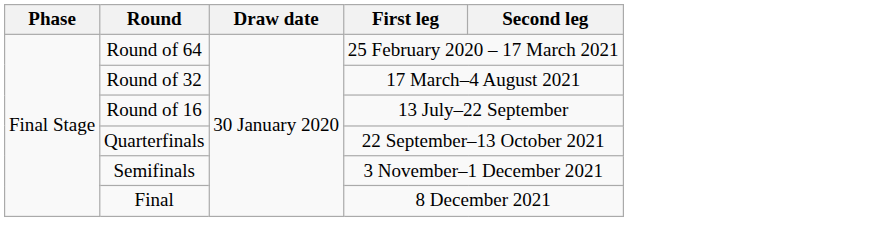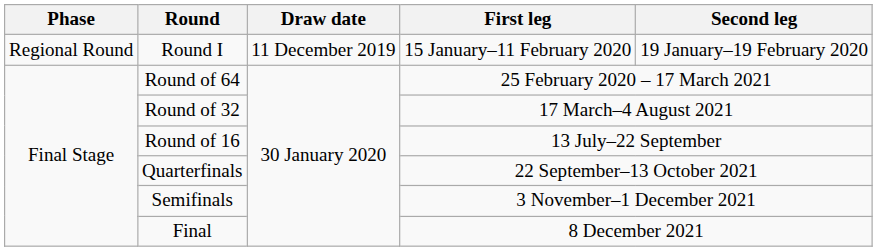+ row: Regional Round | Round I | 11 December 2019 | 15 January–11 February 2020 | 19 January–19 February 2020
